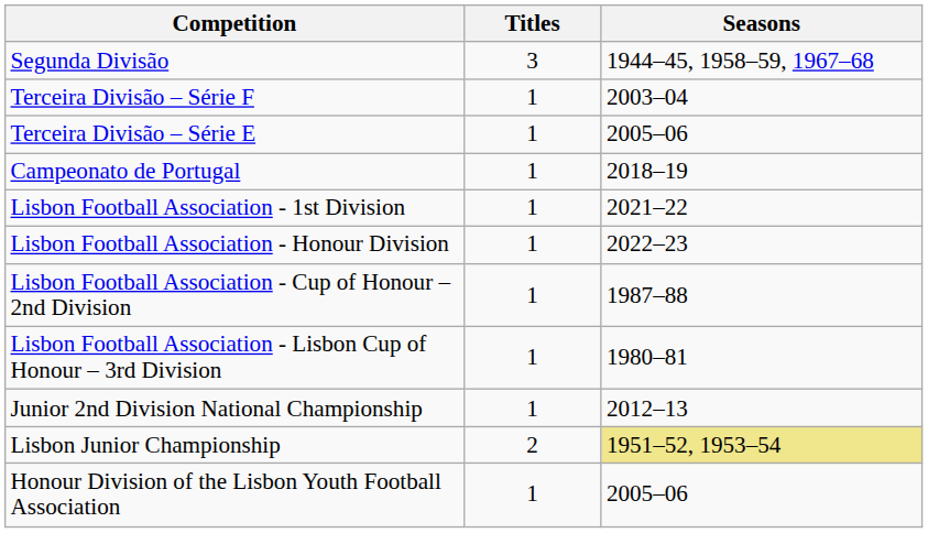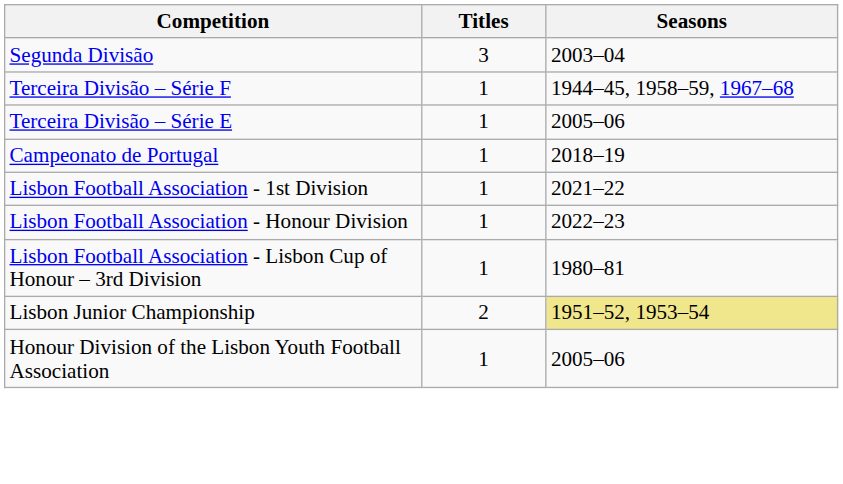Segunda Divisão | Seasons: 1944–45, 1958–59, 1967–68 -> 2003–04
Terceira Divisão – Série F | Seasons: 2003–04 -> 1944–45, 1958–59, 1967–68
- row: Lisbon Football Association - Cup of Honour – 2nd Division | 1 | 1987–88
- row: Junior 2nd Division National Championship | 1 | 2012–13
